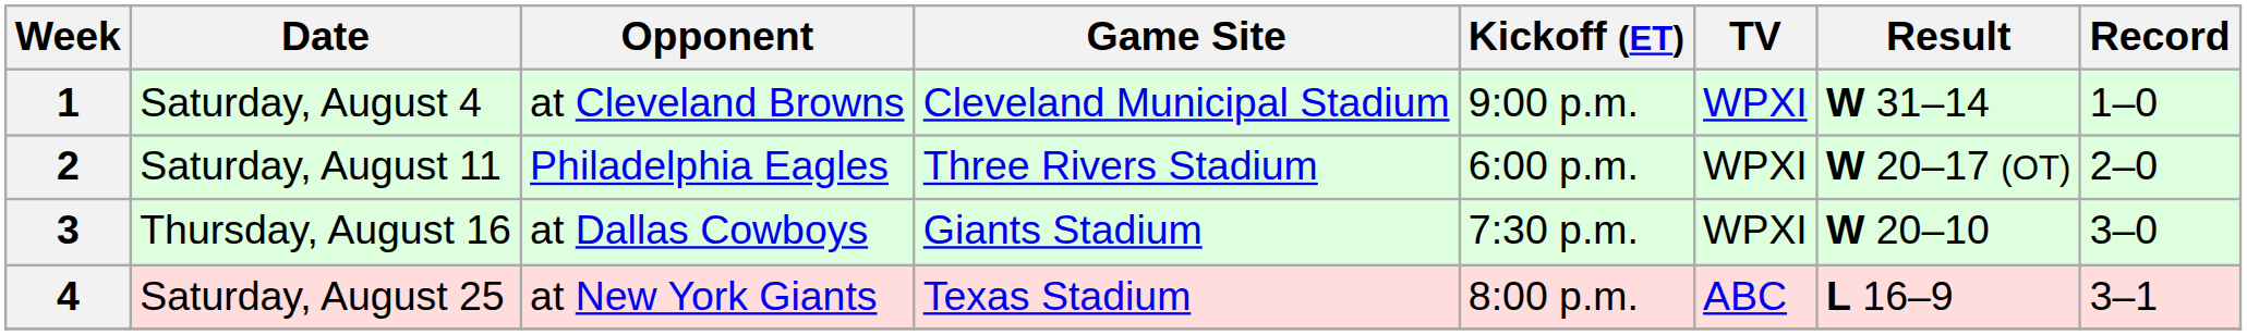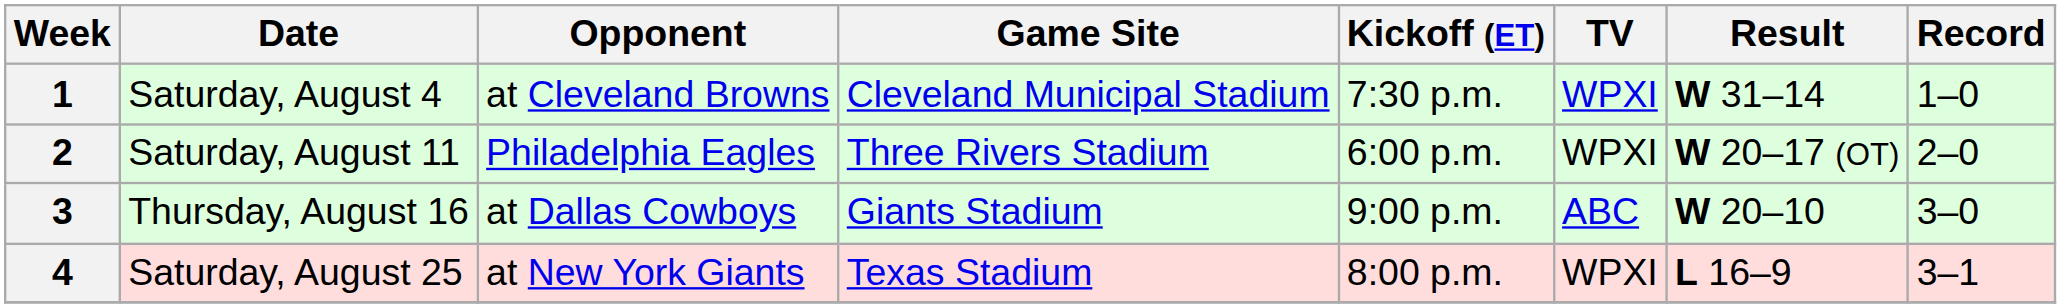1 | Kickoff (ET): 9:00 p.m. -> 7:30 p.m.
3 | Kickoff (ET): 7:30 p.m. -> 9:00 p.m.
3 | TV: WPXI -> ABC
4 | TV: ABC -> WPXI
